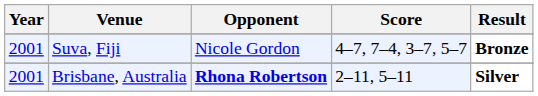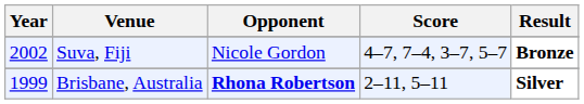Suva, Fiji | Year: 2001 -> 2002
Brisbane, Australia | Year: 2001 -> 1999
